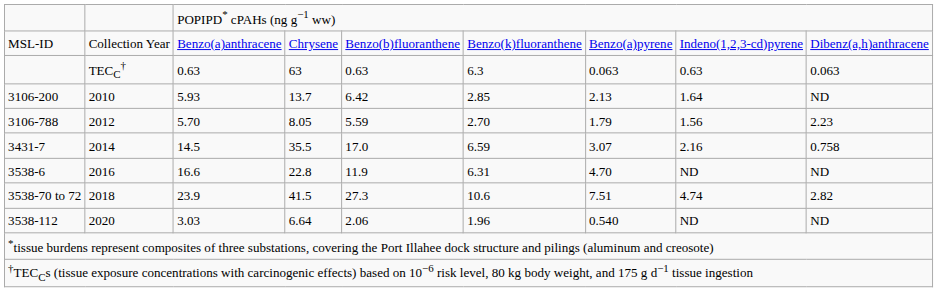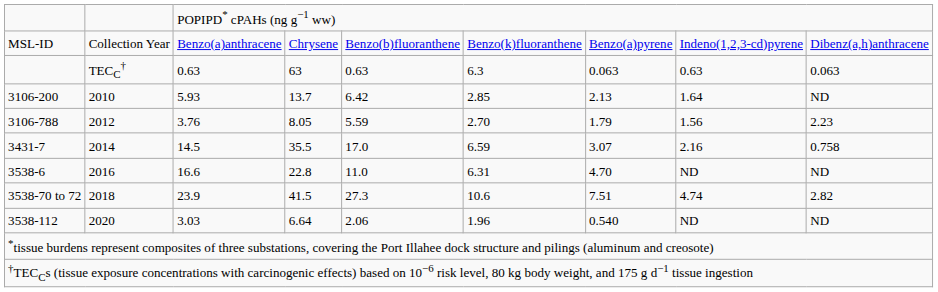3106-788 | column 3: 5.70 -> 3.76
3538-6 | column 5: 11.9 -> 11.0
